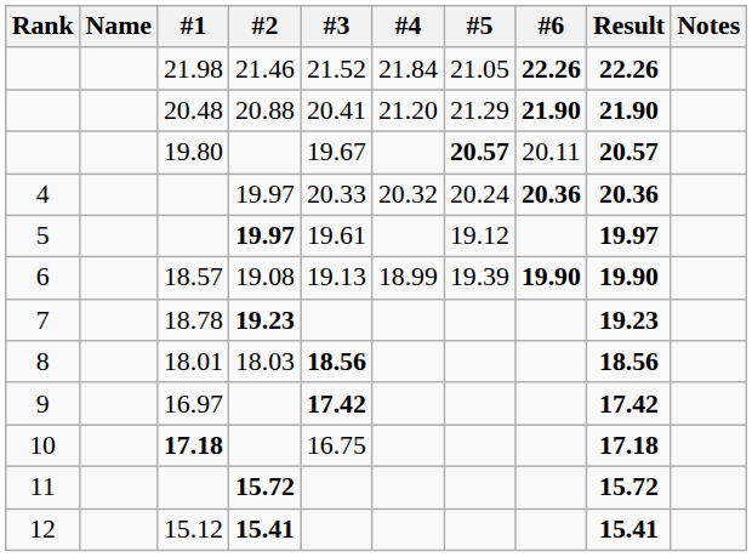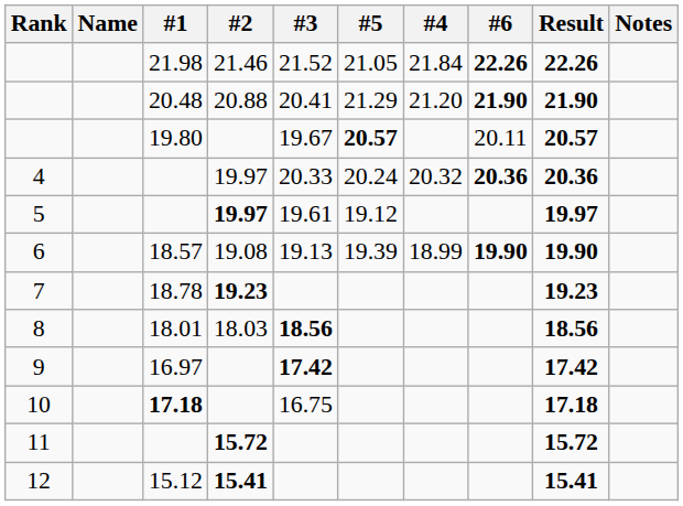columns swapped: #4 <-> #5
